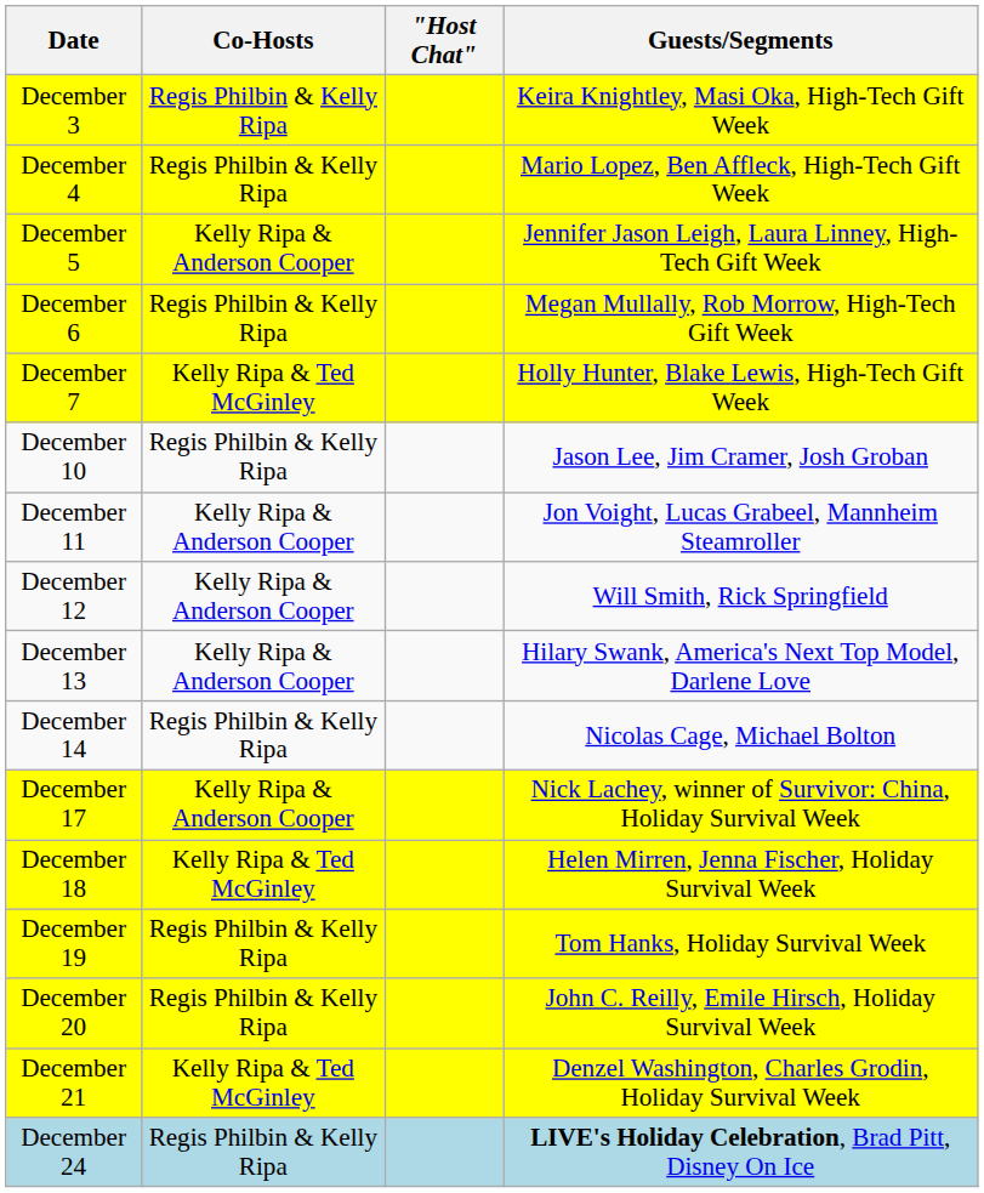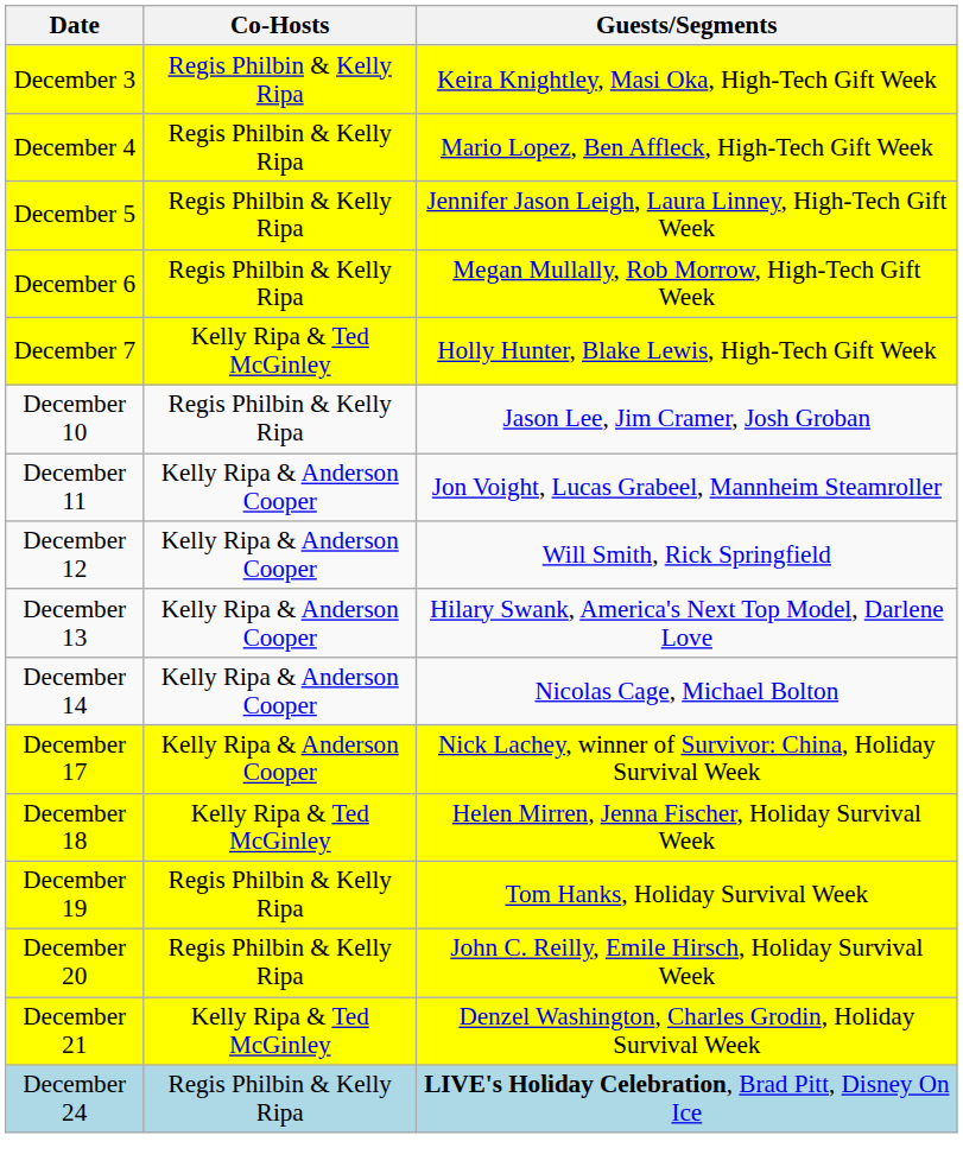- column: "Host Chat"
December 5 | Co-Hosts: Kelly Ripa & Anderson Cooper -> Regis Philbin & Kelly Ripa
December 14 | Co-Hosts: Regis Philbin & Kelly Ripa -> Kelly Ripa & Anderson Cooper
